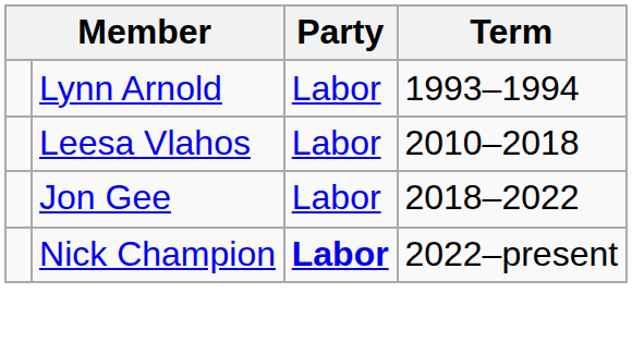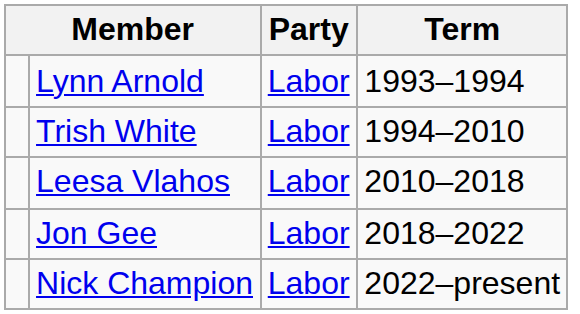+ row: Trish White | Labor | 1994–2010
Nick Champion | Party: bold -> normal
